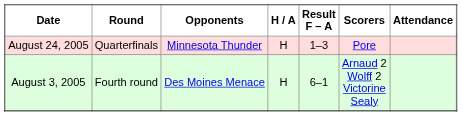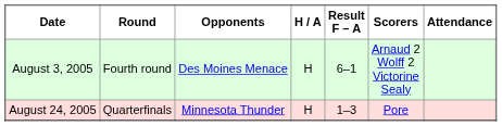rows swapped: August 3, 2005 <-> August 24, 2005
